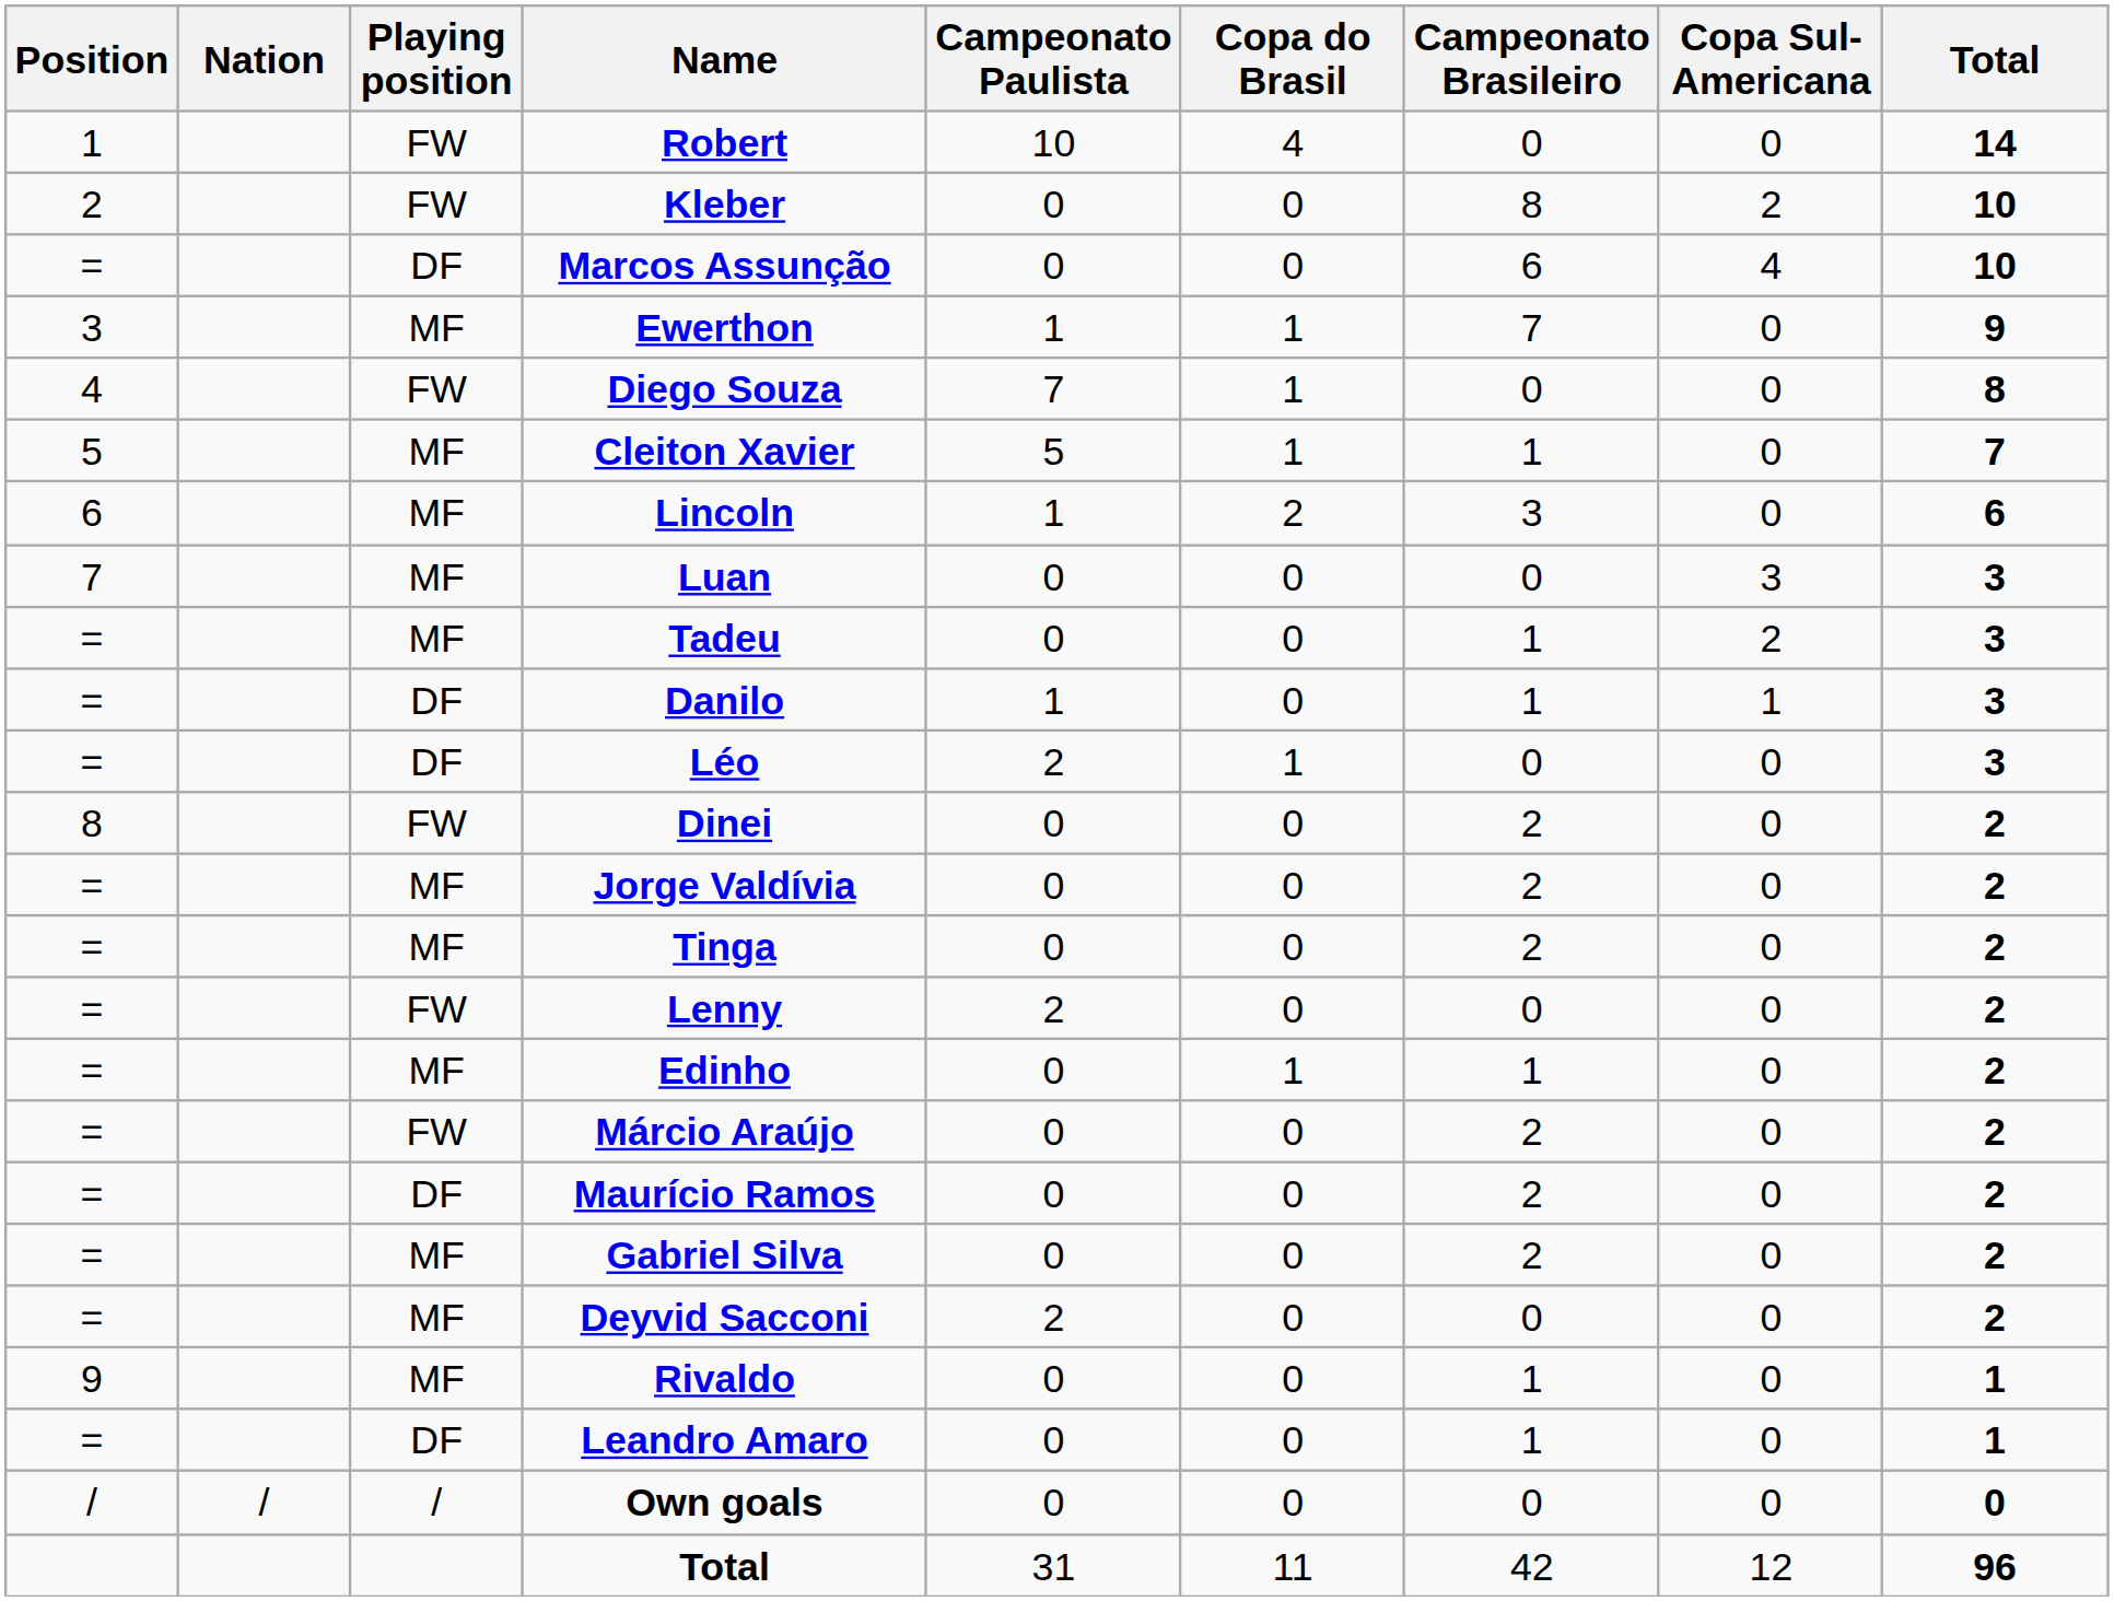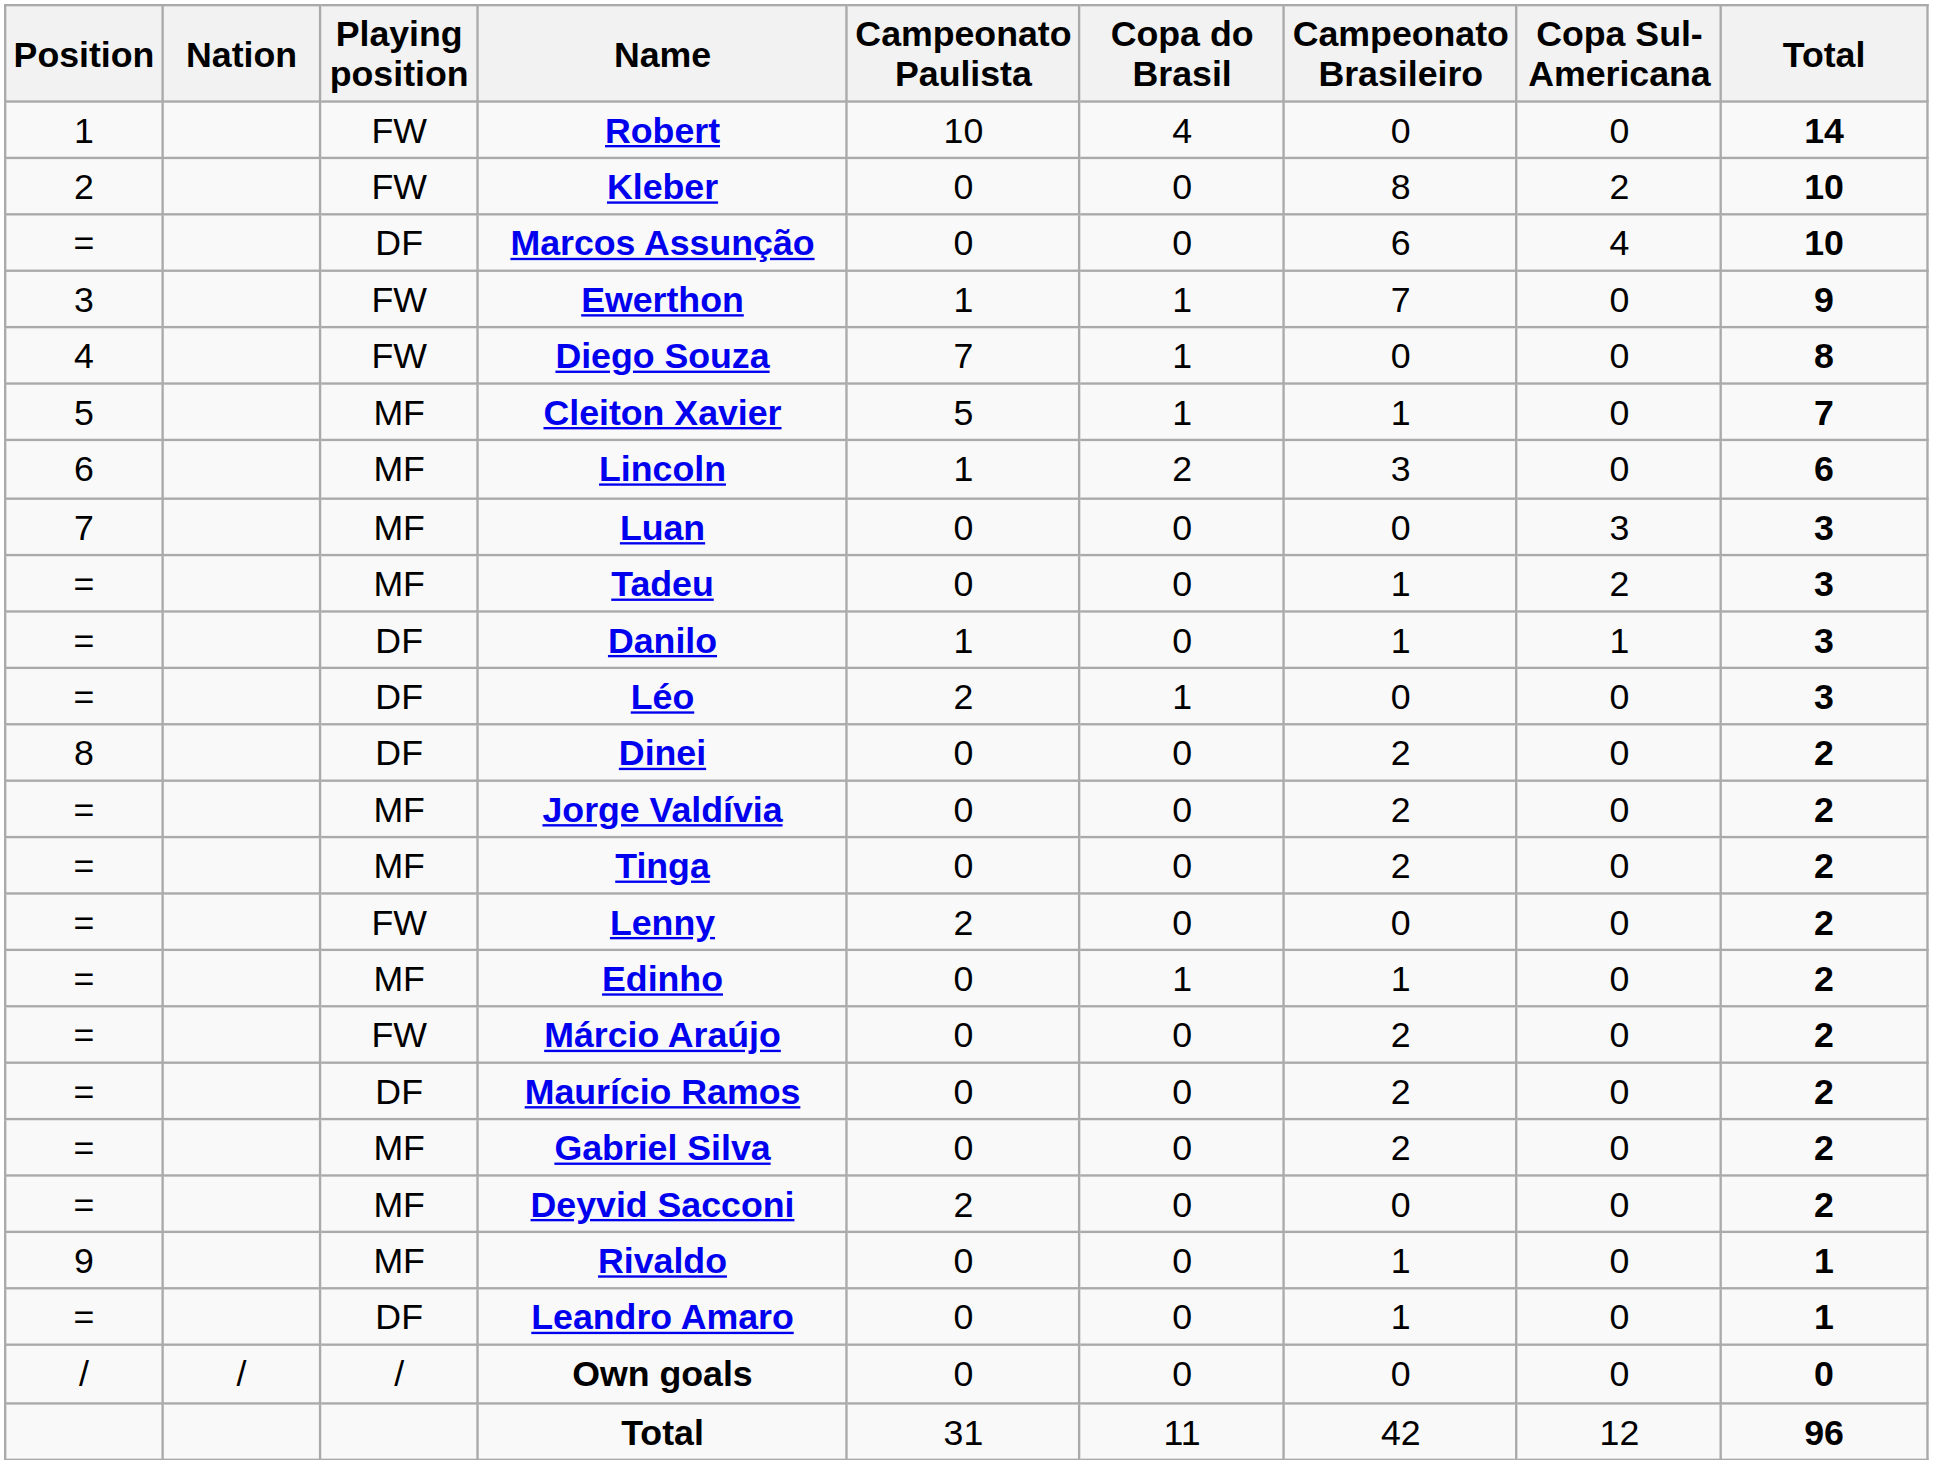Ewerthon | Playing position: MF -> FW
Dinei | Playing position: FW -> DF
